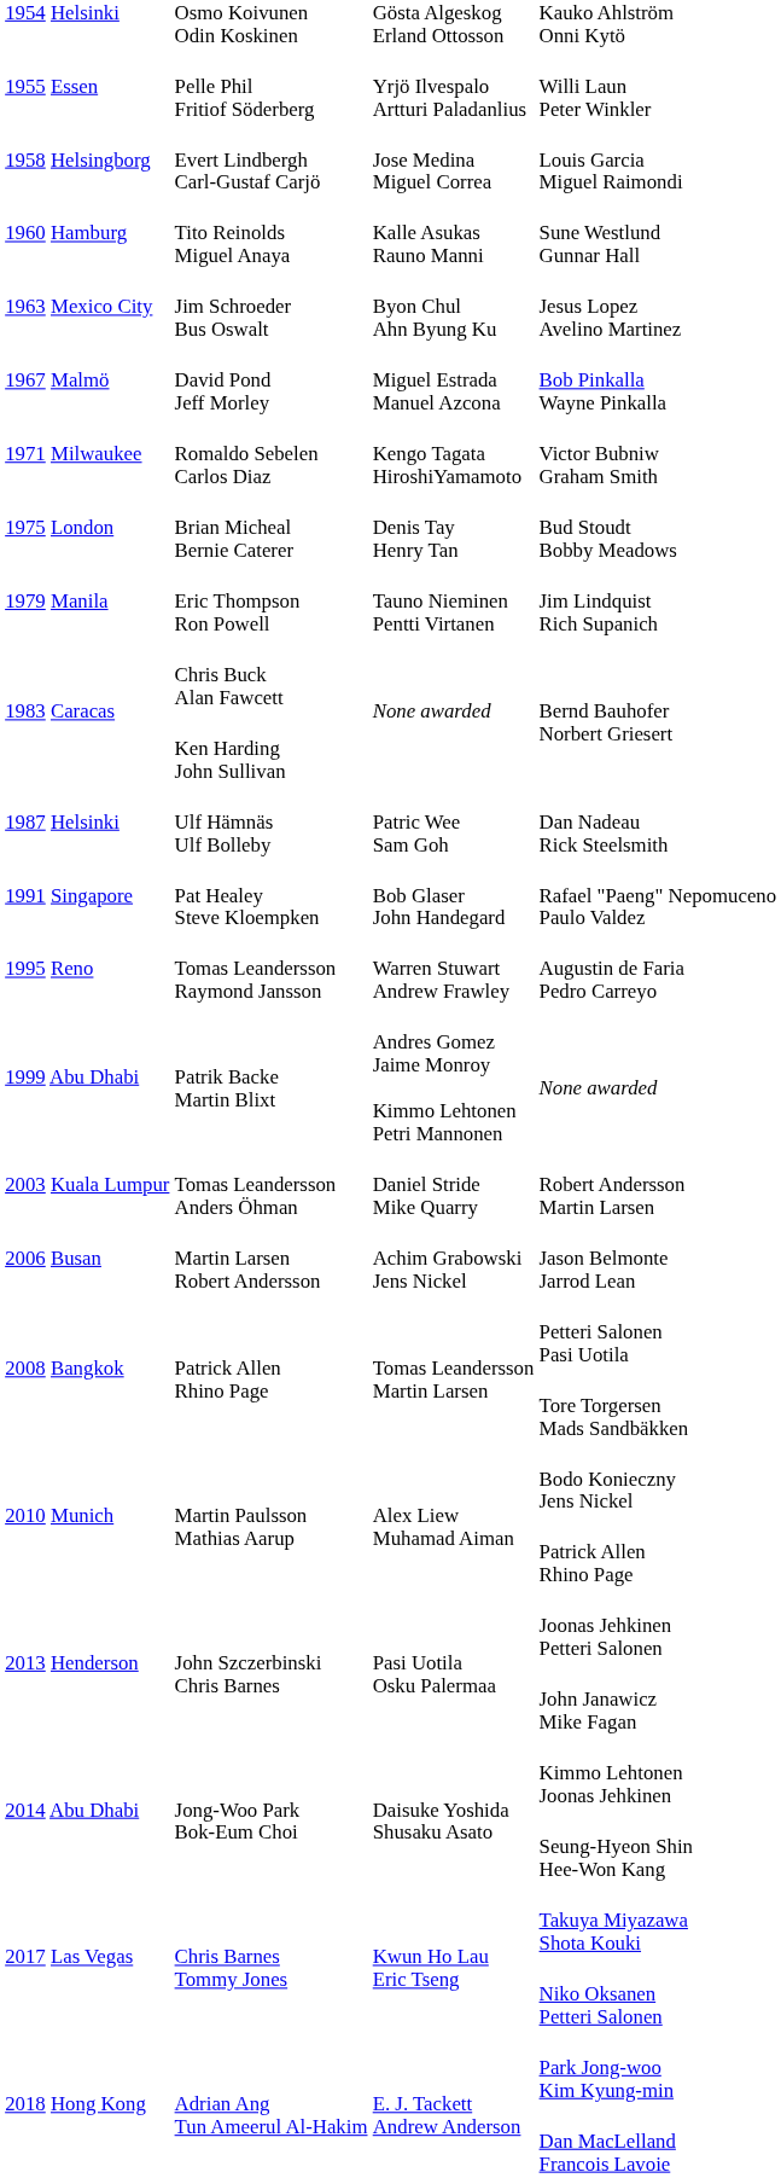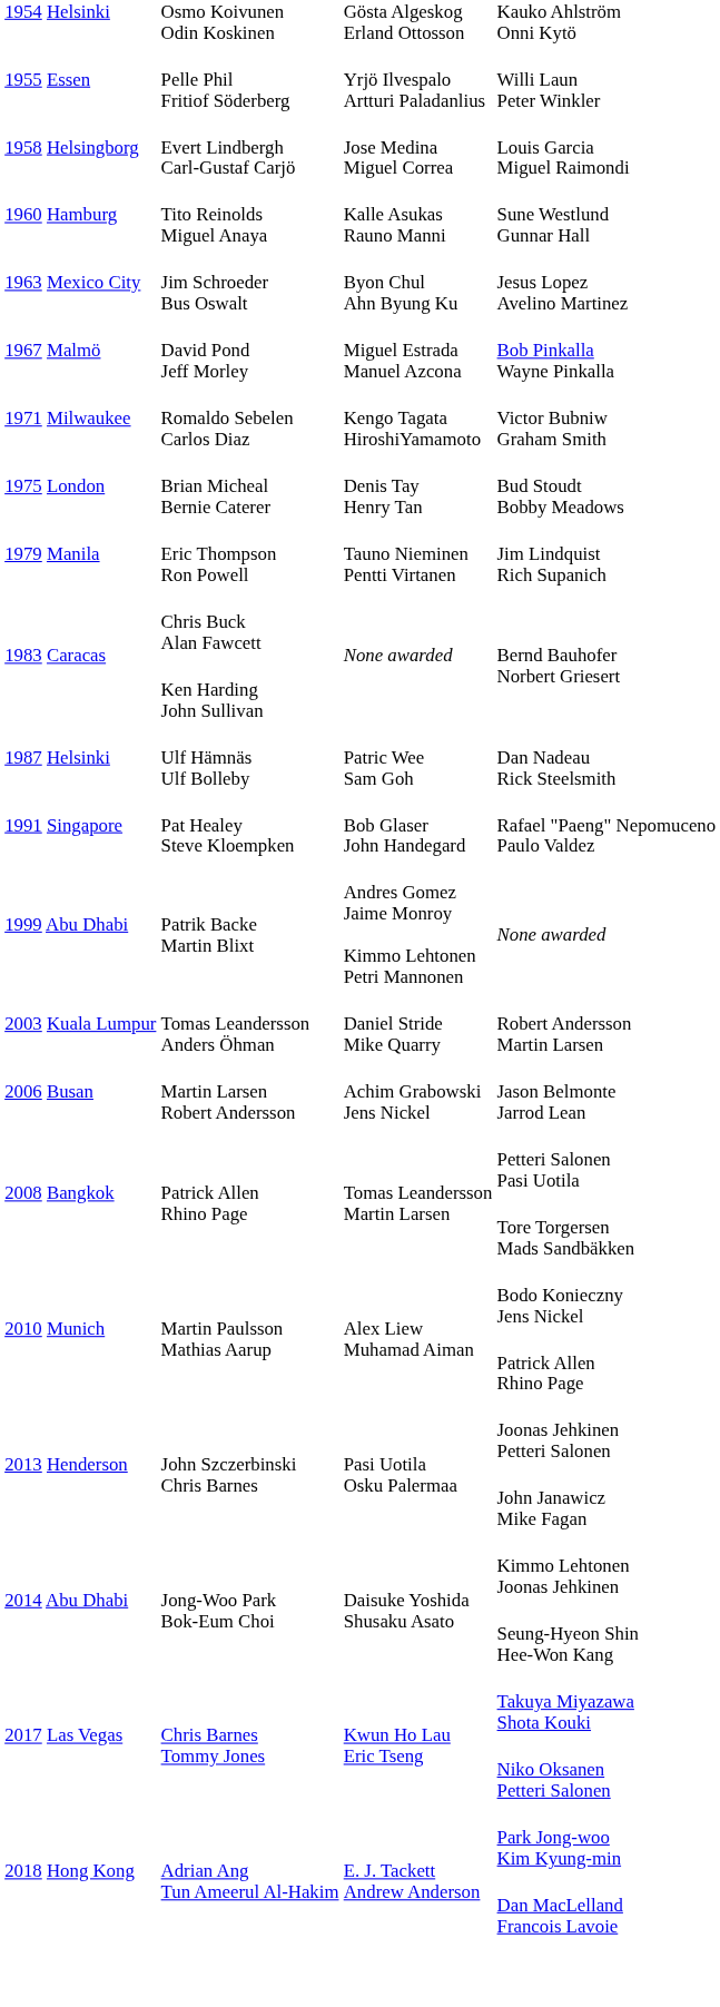- row: 1995 Reno | Tomas Leandersson Raymond Jansson | Warren Stuwart Andrew Frawley | Augustin de Faria Pedro Carreyo
